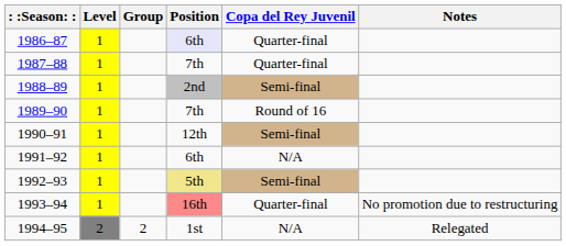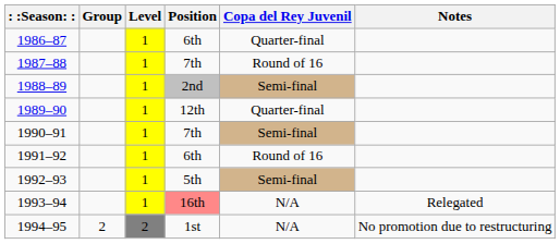columns swapped: Level <-> Group
1986–87 | Position: lavender background -> no background
1987–88 | Copa del Rey Juvenil: Quarter-final -> Round of 16
1989–90 | Position: 7th -> 12th
1989–90 | Copa del Rey Juvenil: Round of 16 -> Quarter-final
1990–91 | Position: 12th -> 7th
1991–92 | Copa del Rey Juvenil: N/A -> Round of 16
1992–93 | Position: khaki background -> no background
1993–94 | Copa del Rey Juvenil: Quarter-final -> N/A
1993–94 | Notes: No promotion due to restructuring -> Relegated
1994–95 | Notes: Relegated -> No promotion due to restructuring
